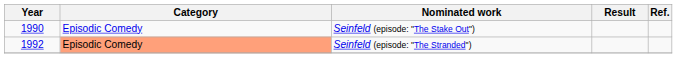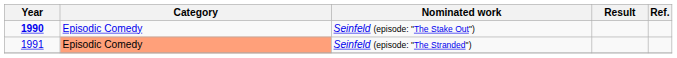Seinfeld (episode: "The Stake Out") | Year: normal -> bold
Seinfeld (episode: "The Stranded") | Year: 1992 -> 1991
